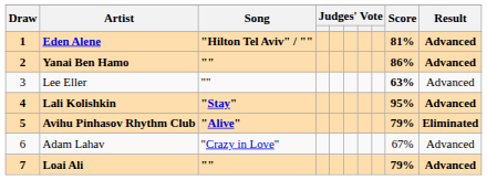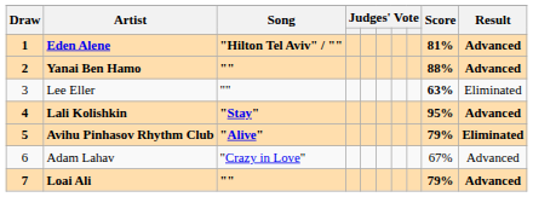Yanai Ben Hamo | Score: 86% -> 88%
Lee Eller | Result: Advanced -> Eliminated
